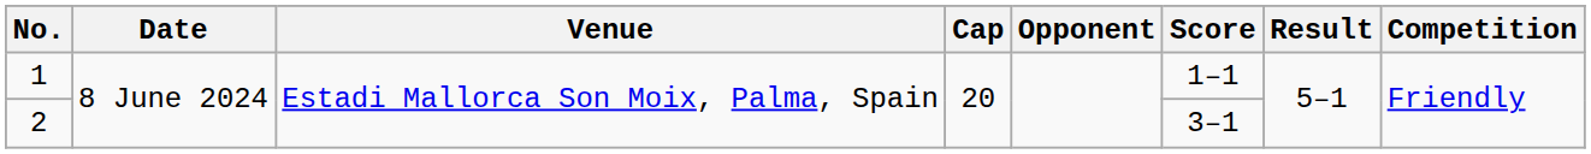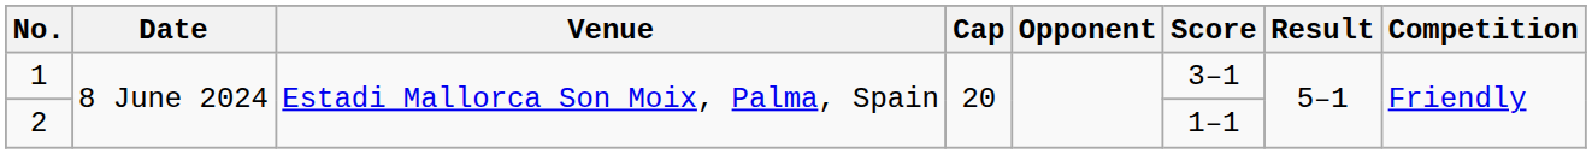1 | Score: 1–1 -> 3–1
2 | Score: 3–1 -> 1–1
